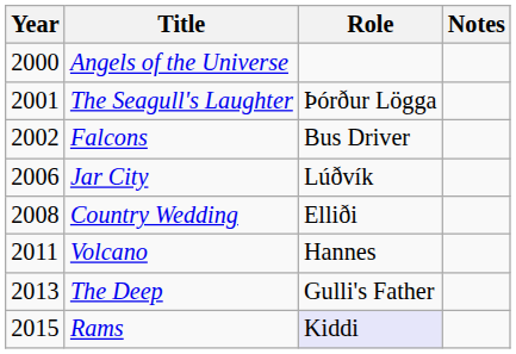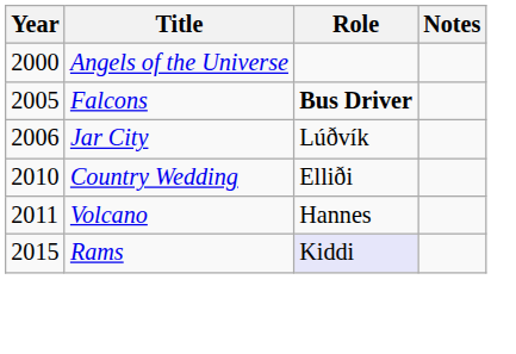- row: 2001 | The Seagull's Laughter | Þórður Lögga
Falcons | Year: 2002 -> 2005
Falcons | Role: normal -> bold
Country Wedding | Year: 2008 -> 2010
- row: 2013 | The Deep | Gulli's Father
